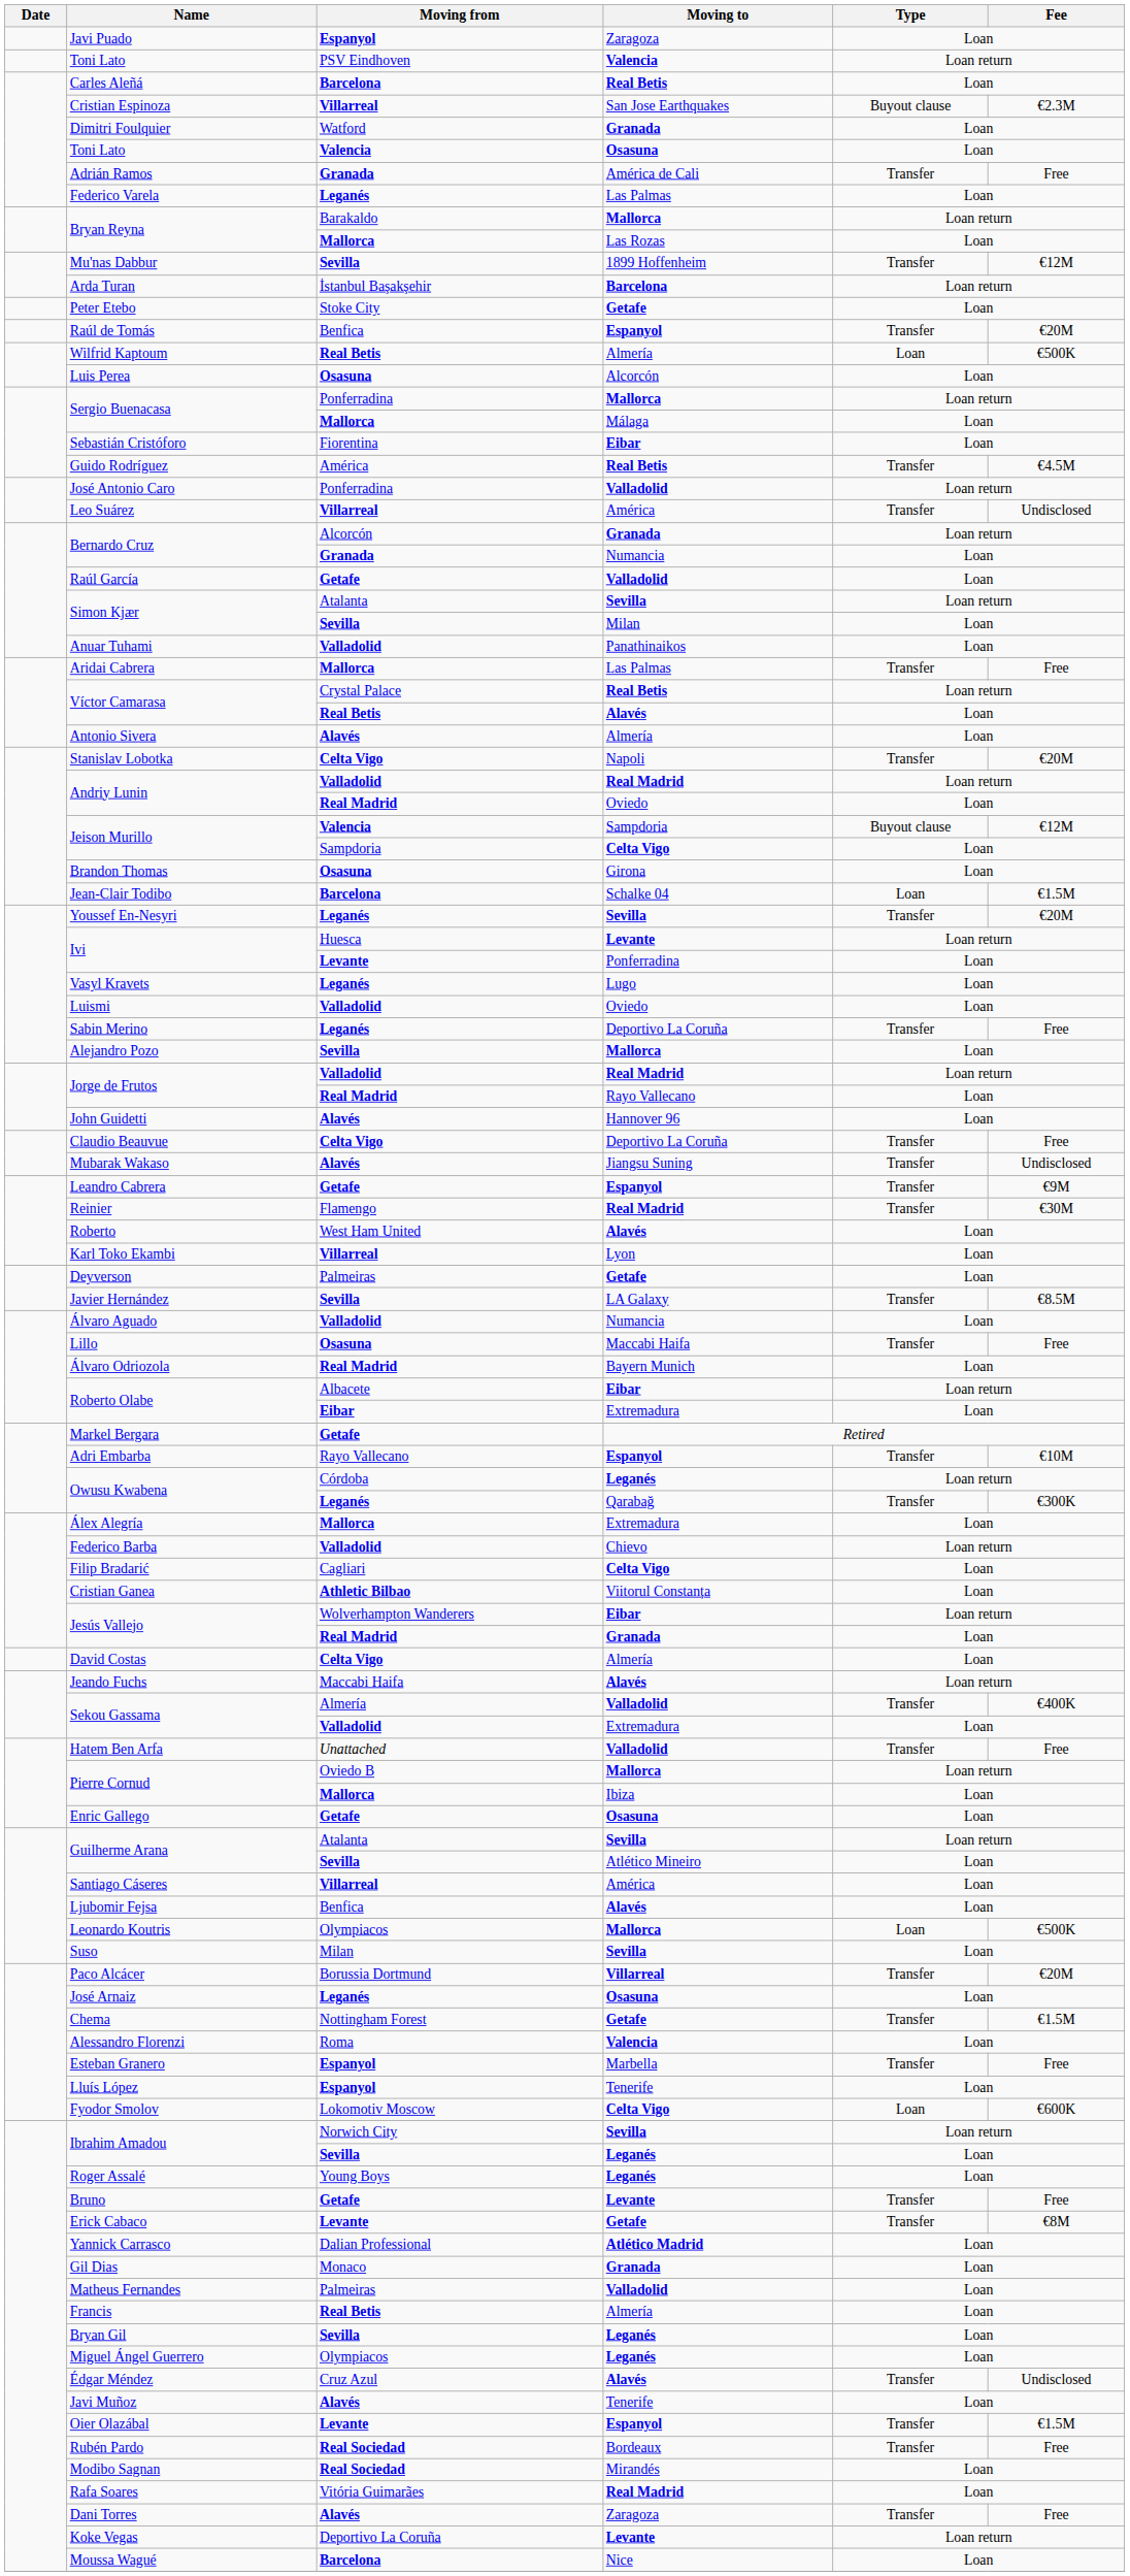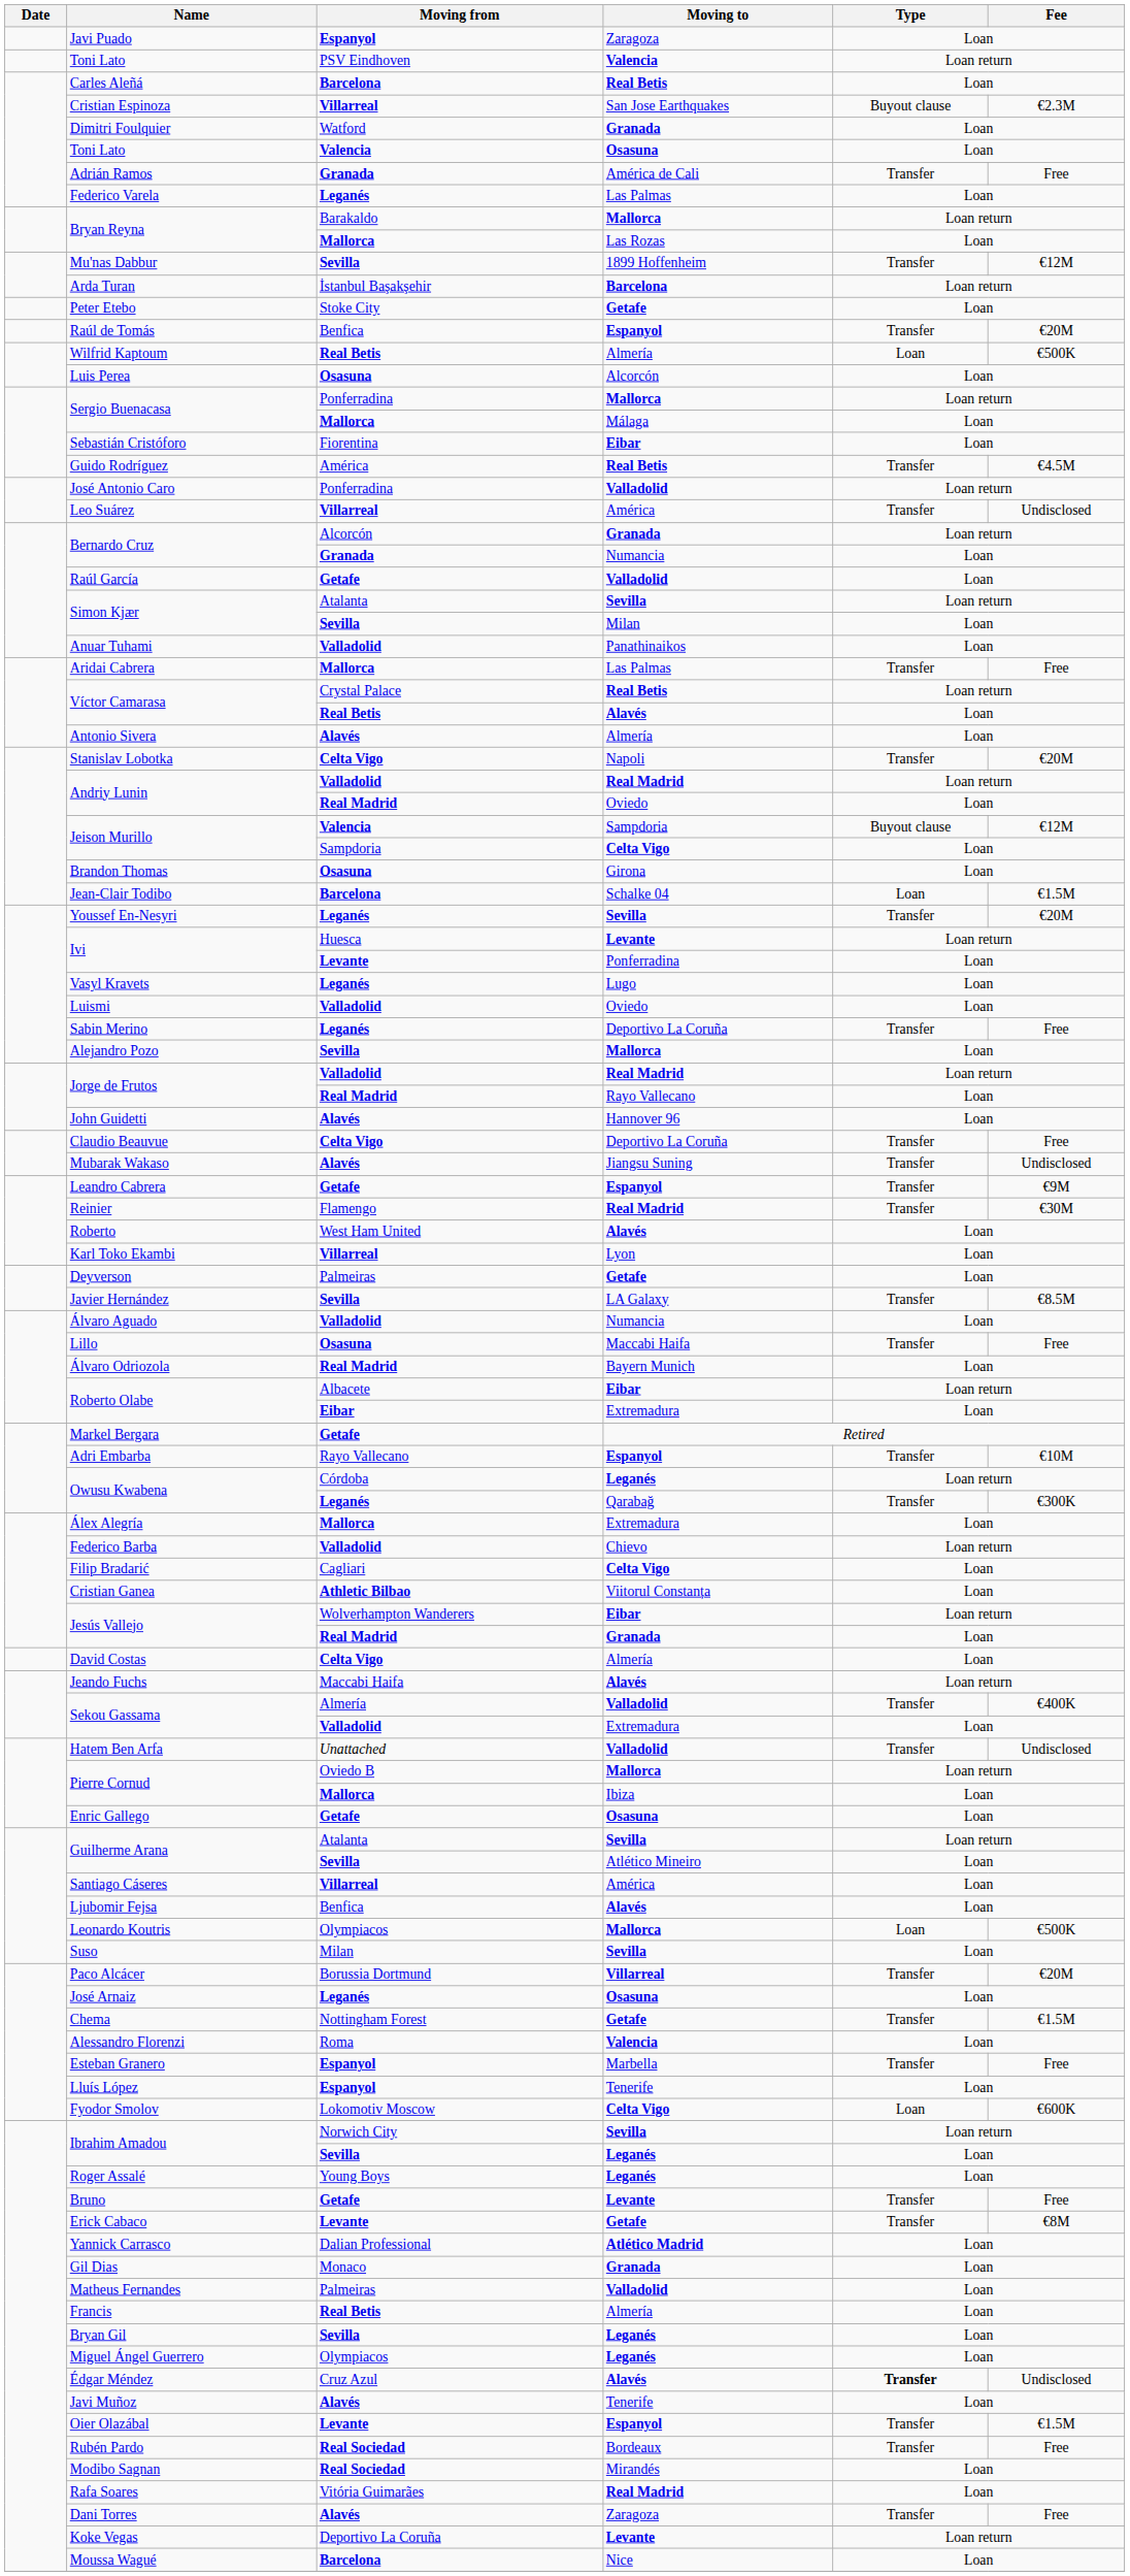Hatem Ben Arfa | Fee: Free -> Undisclosed
Édgar Méndez | Type: normal -> bold
